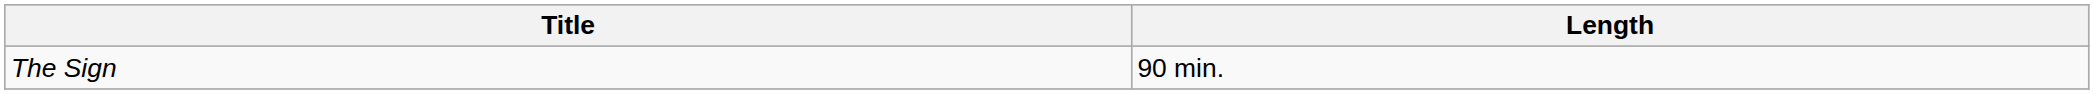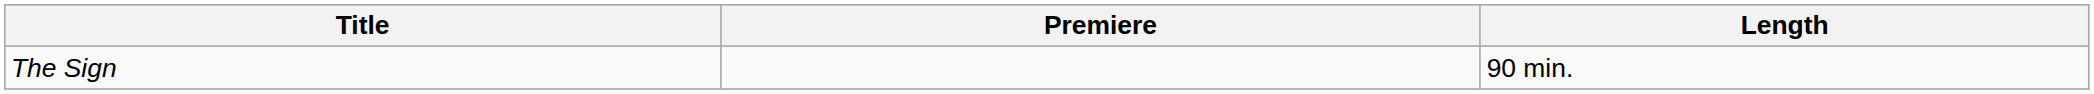+ column: Premiere
